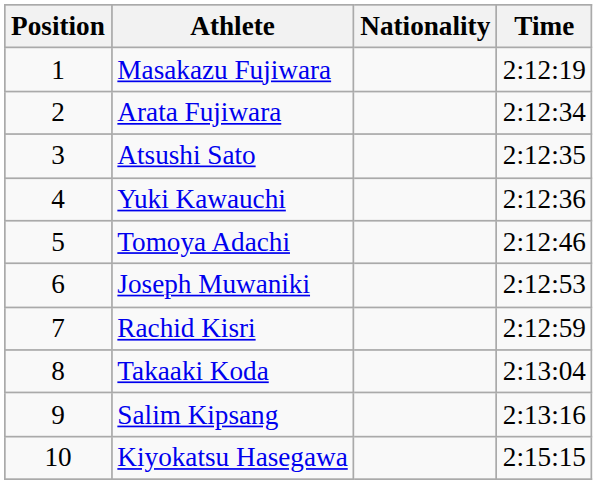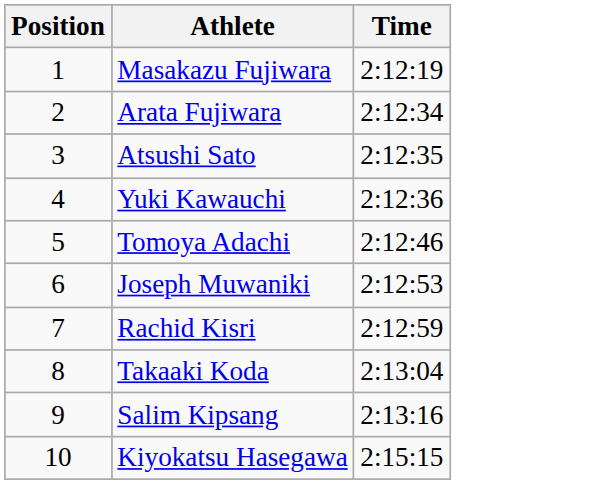- column: Nationality
